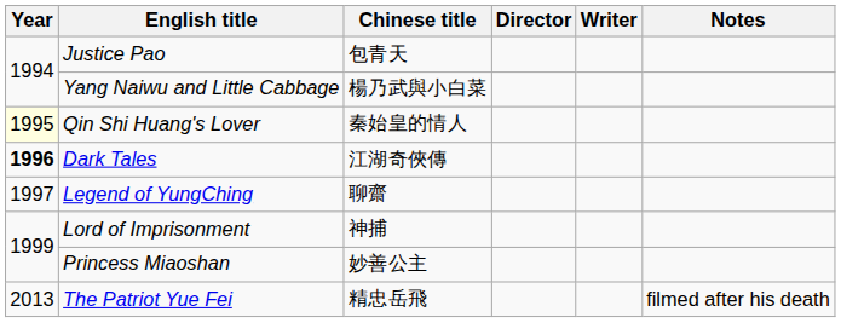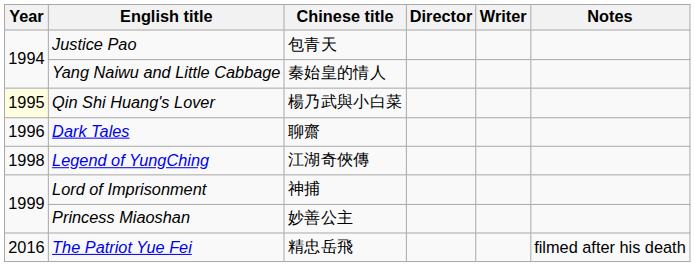Yang Naiwu and Little Cabbage | Chinese title: 楊乃武與小白菜 -> 秦始皇的情人
Qin Shi Huang's Lover | Chinese title: 秦始皇的情人 -> 楊乃武與小白菜
Dark Tales | Year: bold -> normal
Dark Tales | Chinese title: 江湖奇俠傳 -> 聊齋
Legend of YungChing | Year: 1997 -> 1998
Legend of YungChing | Chinese title: 聊齋 -> 江湖奇俠傳
The Patriot Yue Fei | Year: 2013 -> 2016
